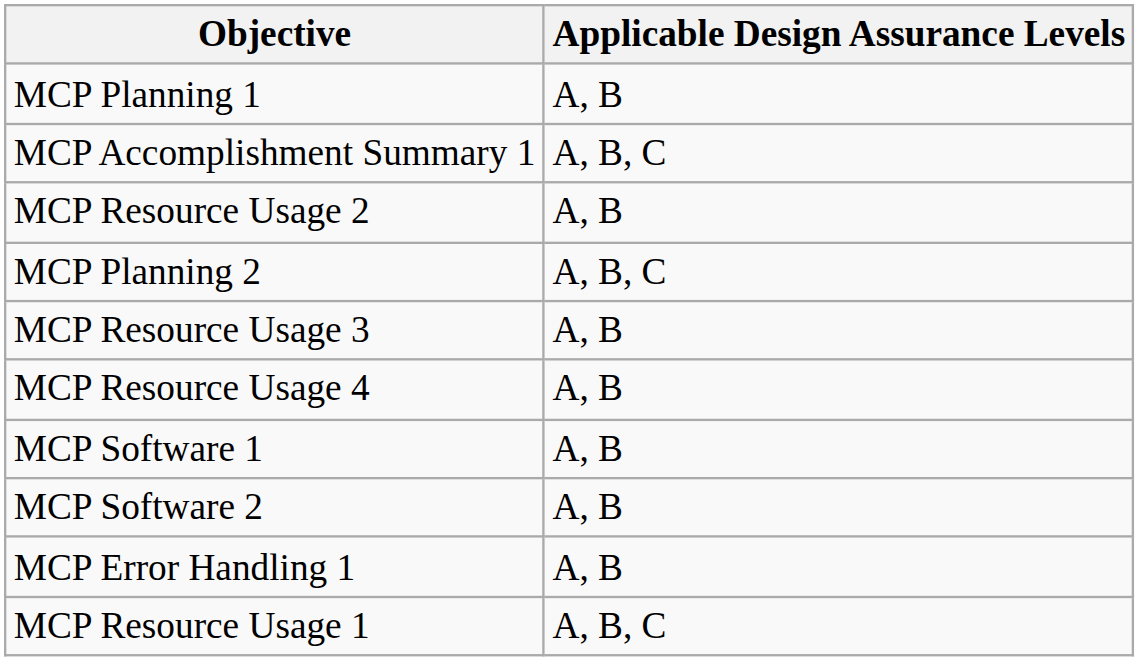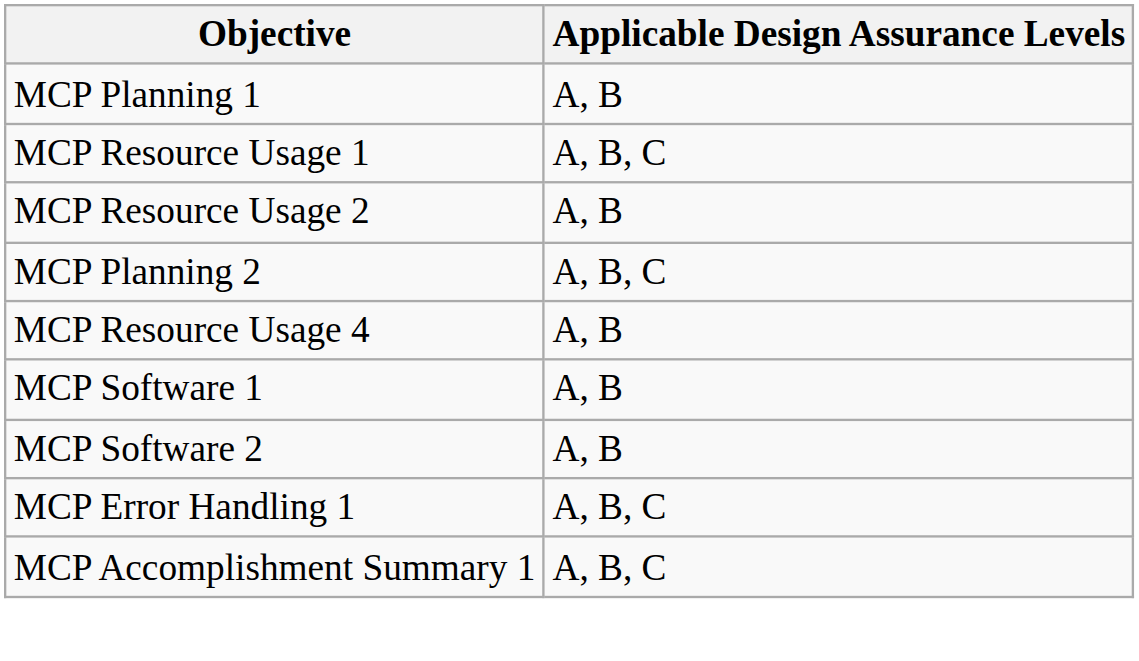rows swapped: MCP Resource Usage 1 <-> MCP Accomplishment Summary 1
- row: MCP Resource Usage 3 | A, B
MCP Error Handling 1 | Applicable Design Assurance Levels: A, B -> A, B, C
